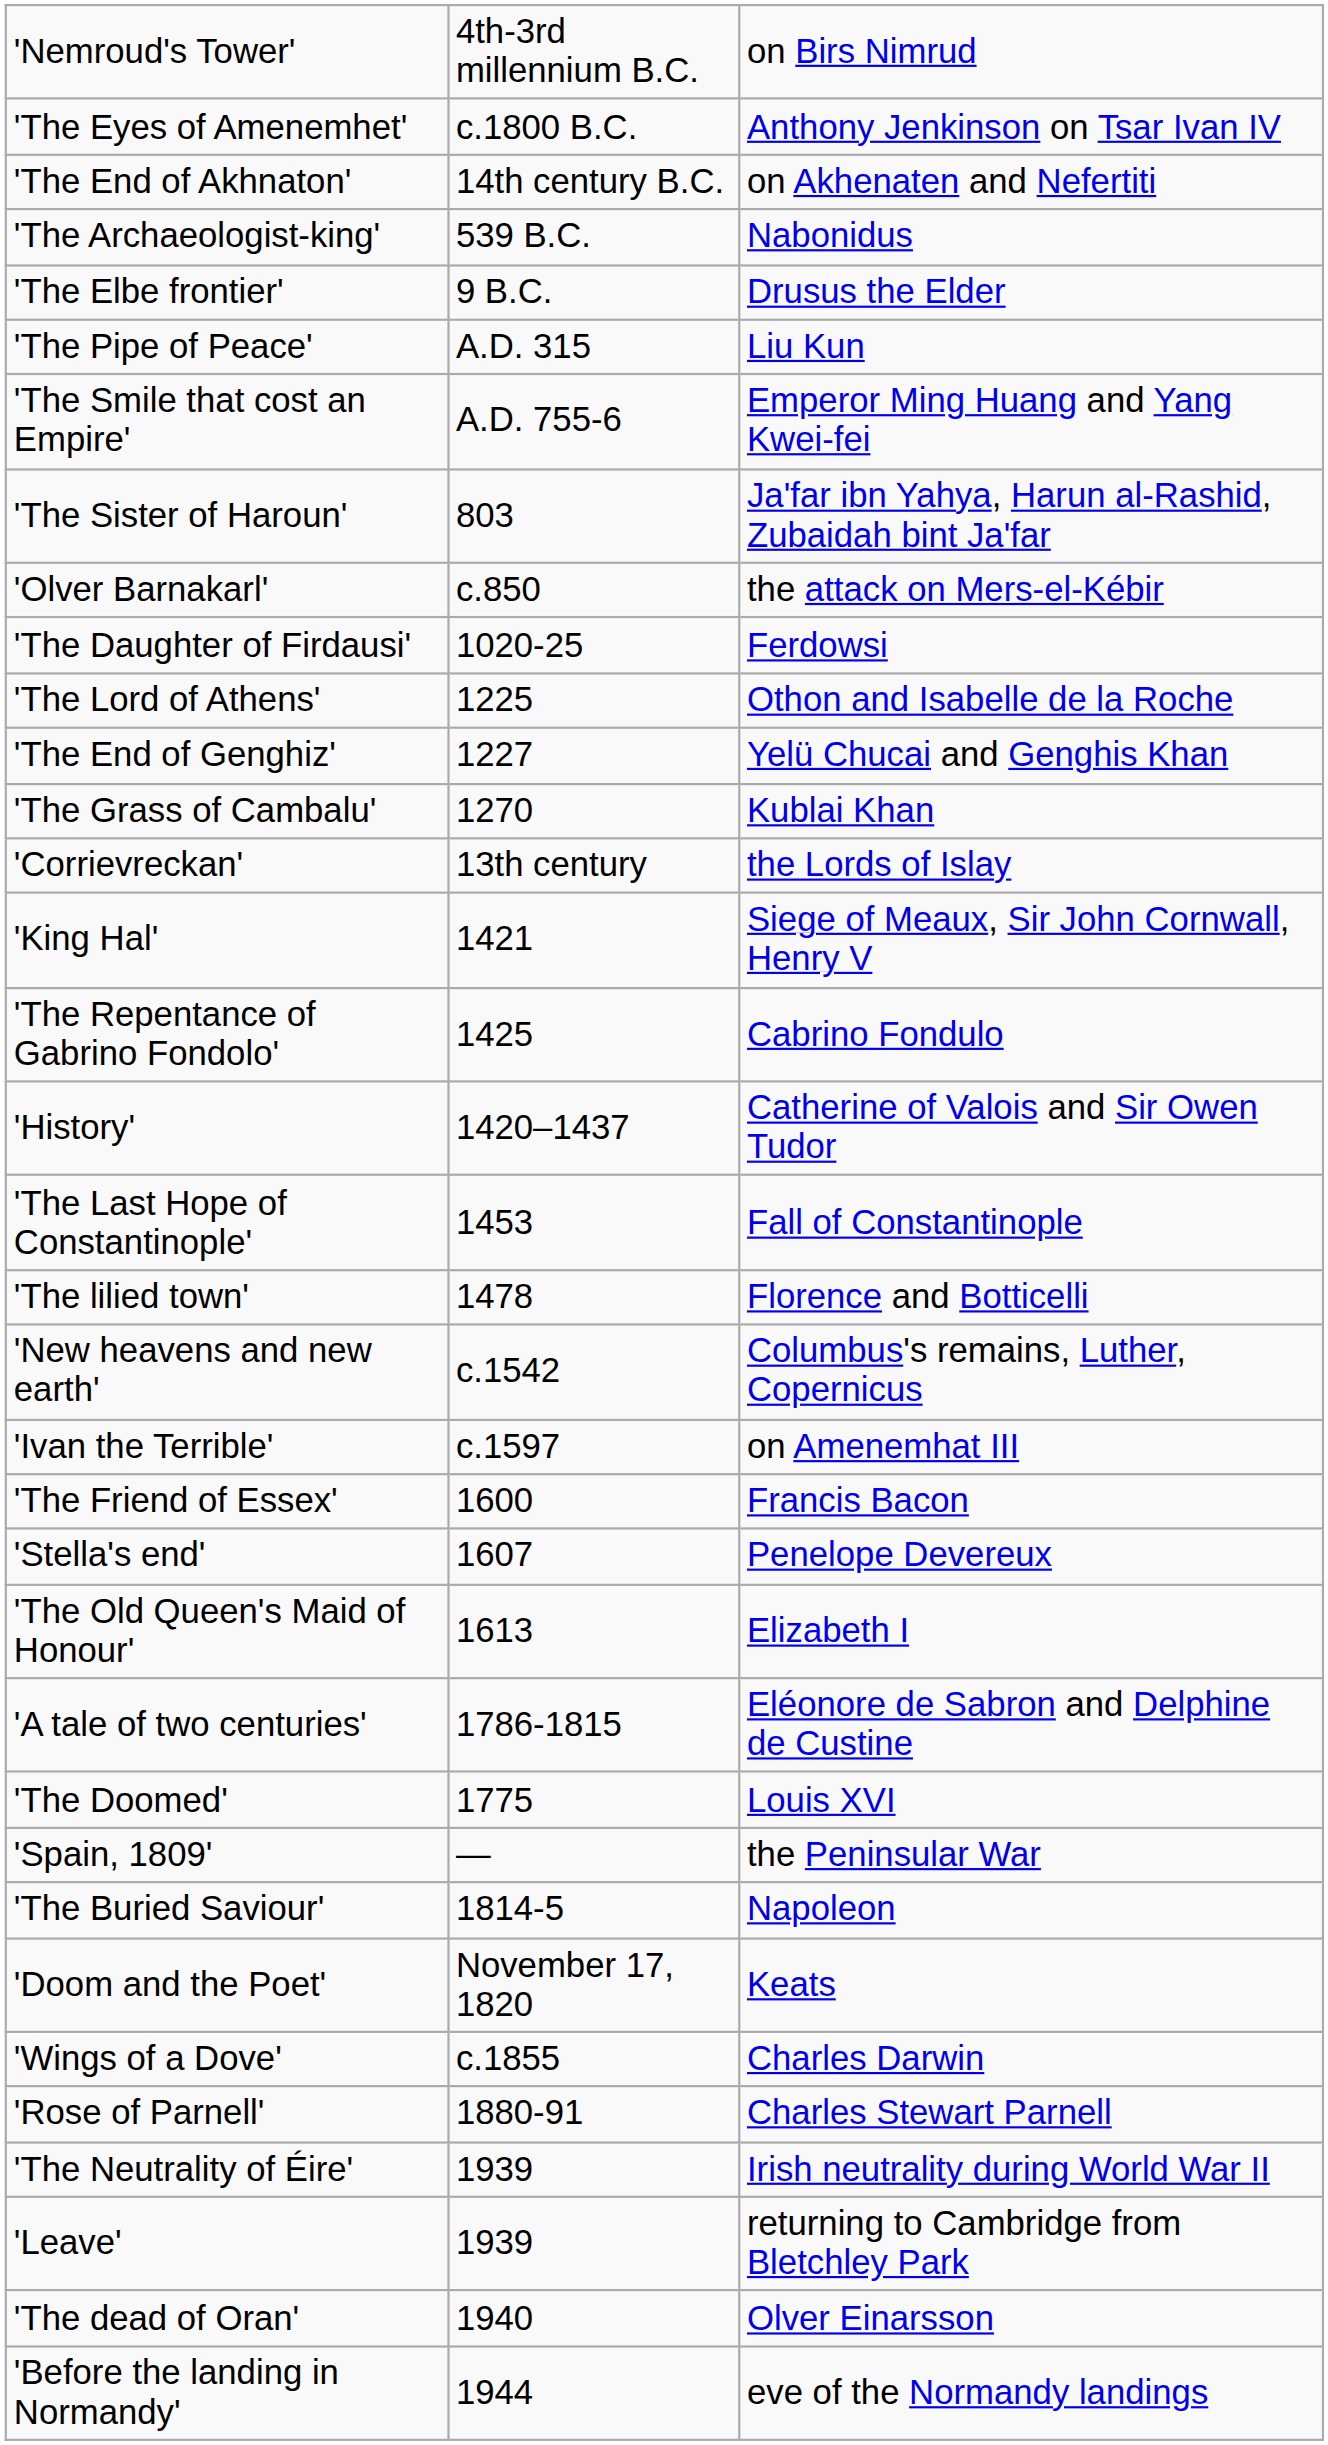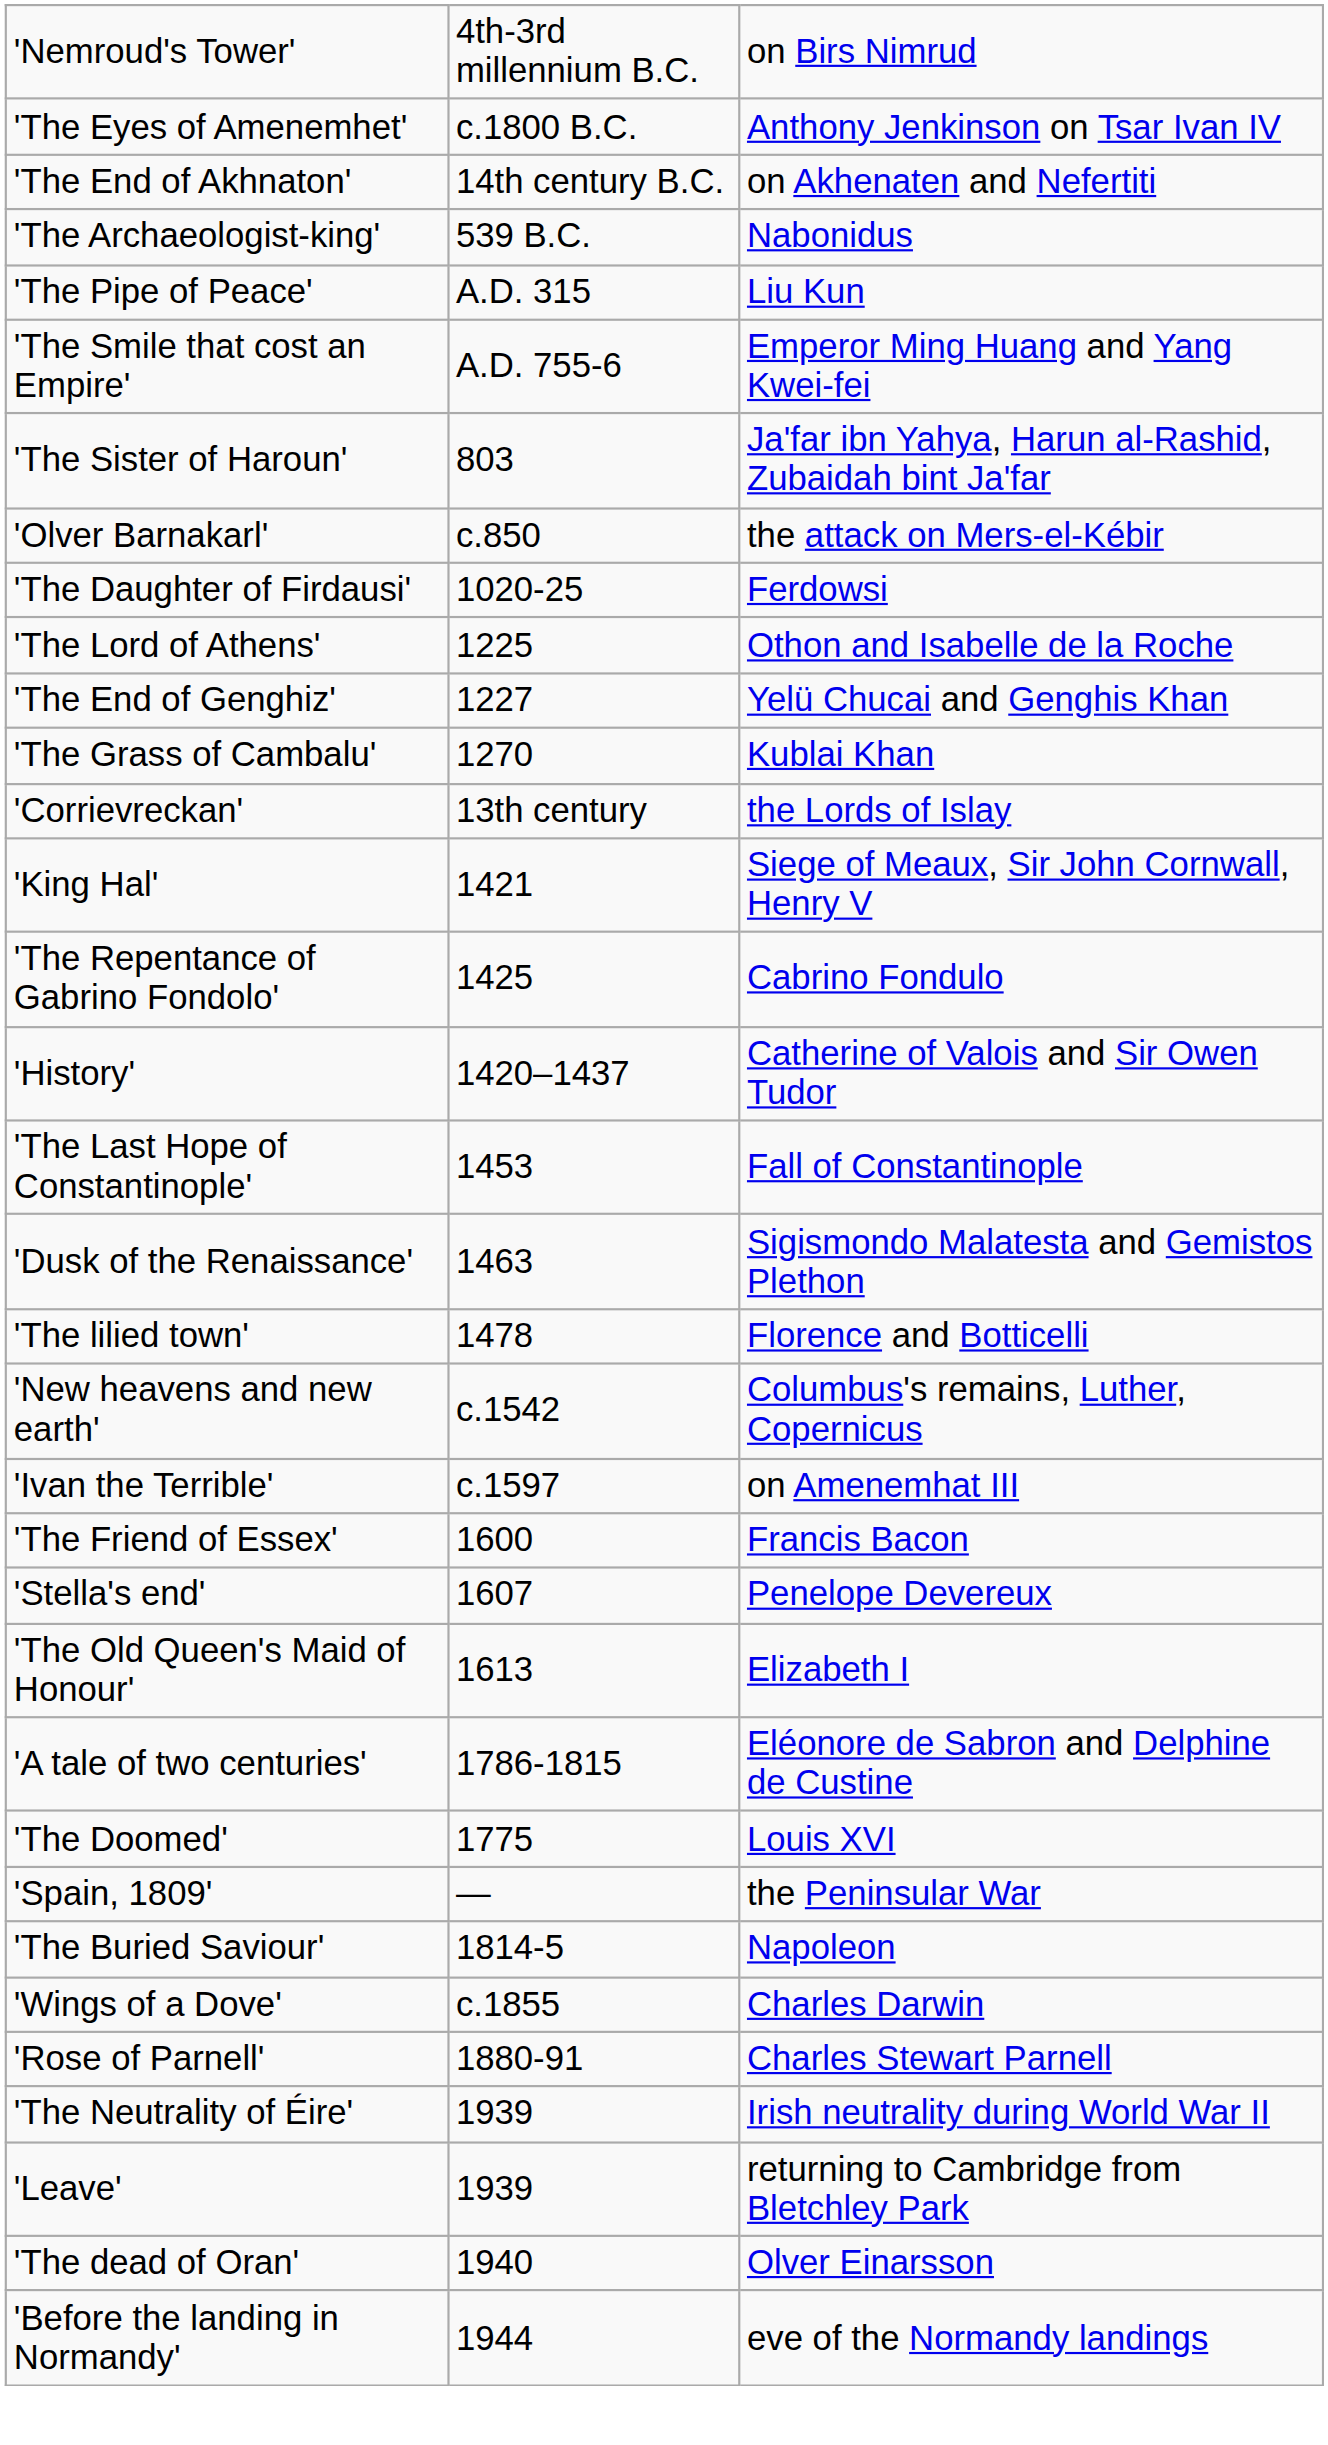- row: 'The Elbe frontier' | 9 B.C. | Drusus the Elder
+ row: 'Dusk of the Renaissance' | 1463 | Sigismondo Malatesta and Gemistos Plethon
- row: 'Doom and the Poet' | November 17, 1820 | Keats
